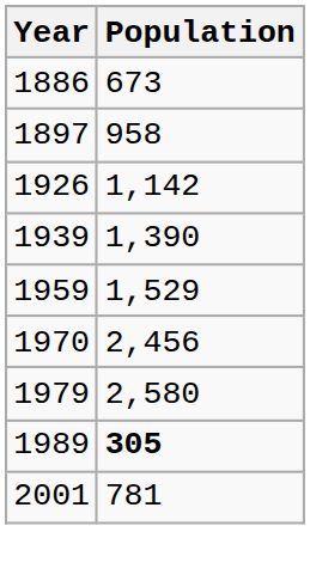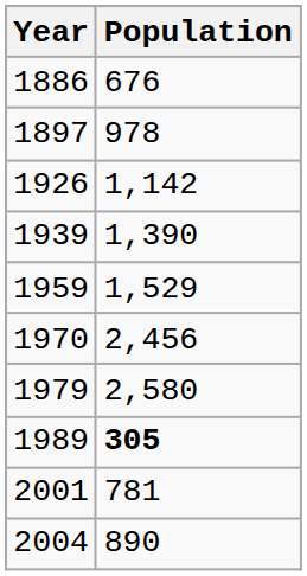1886 | Population: 673 -> 676
1897 | Population: 958 -> 978
+ row: 2004 | 890
